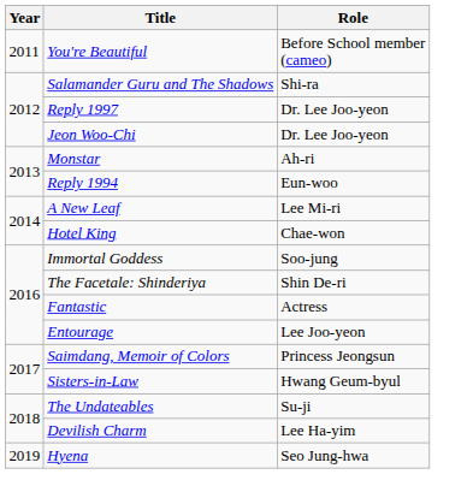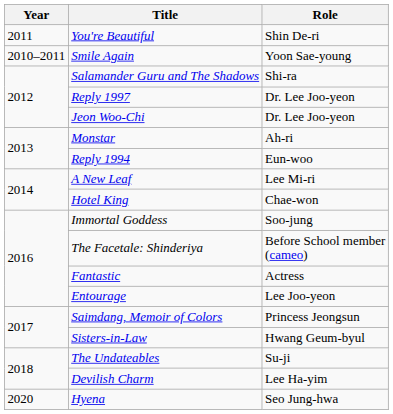You're Beautiful | Role: Before School member (cameo) -> Shin De-ri
+ row: 2010–2011 | Smile Again | Yoon Sae-young
The Facetale: Shinderiya | Role: Shin De-ri -> Before School member (cameo)
Hyena | Year: 2019 -> 2020
